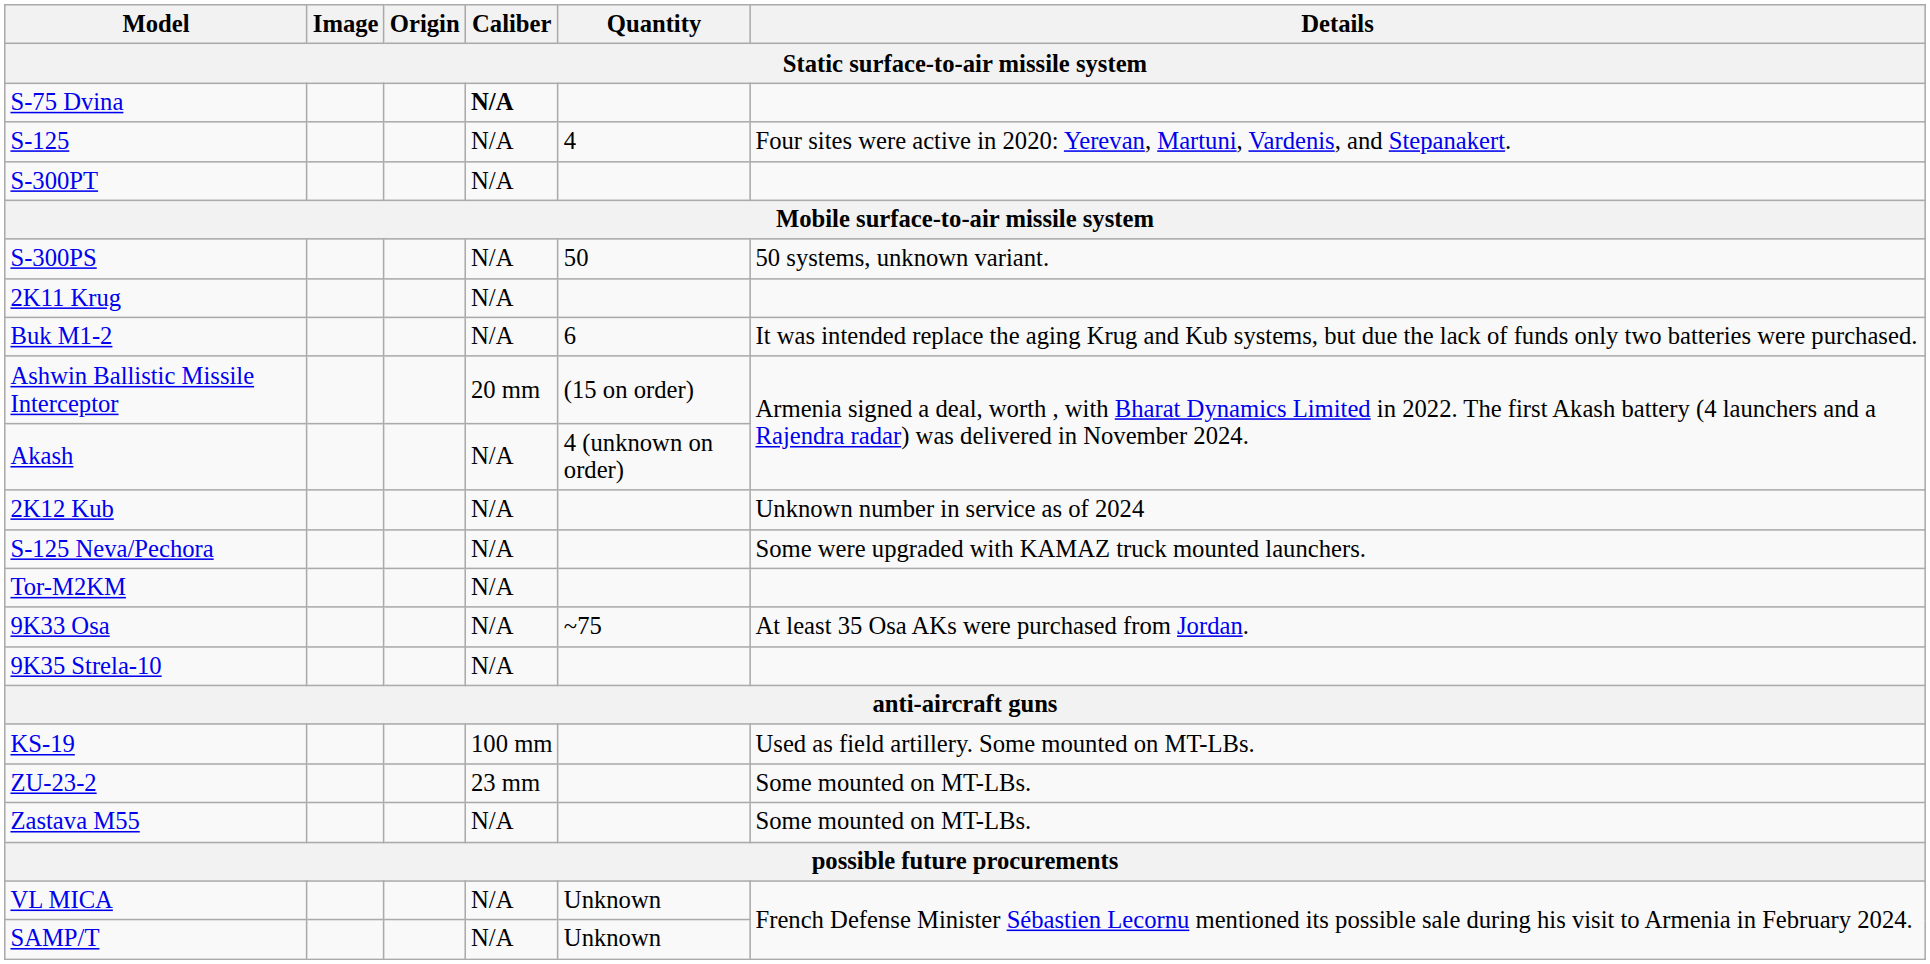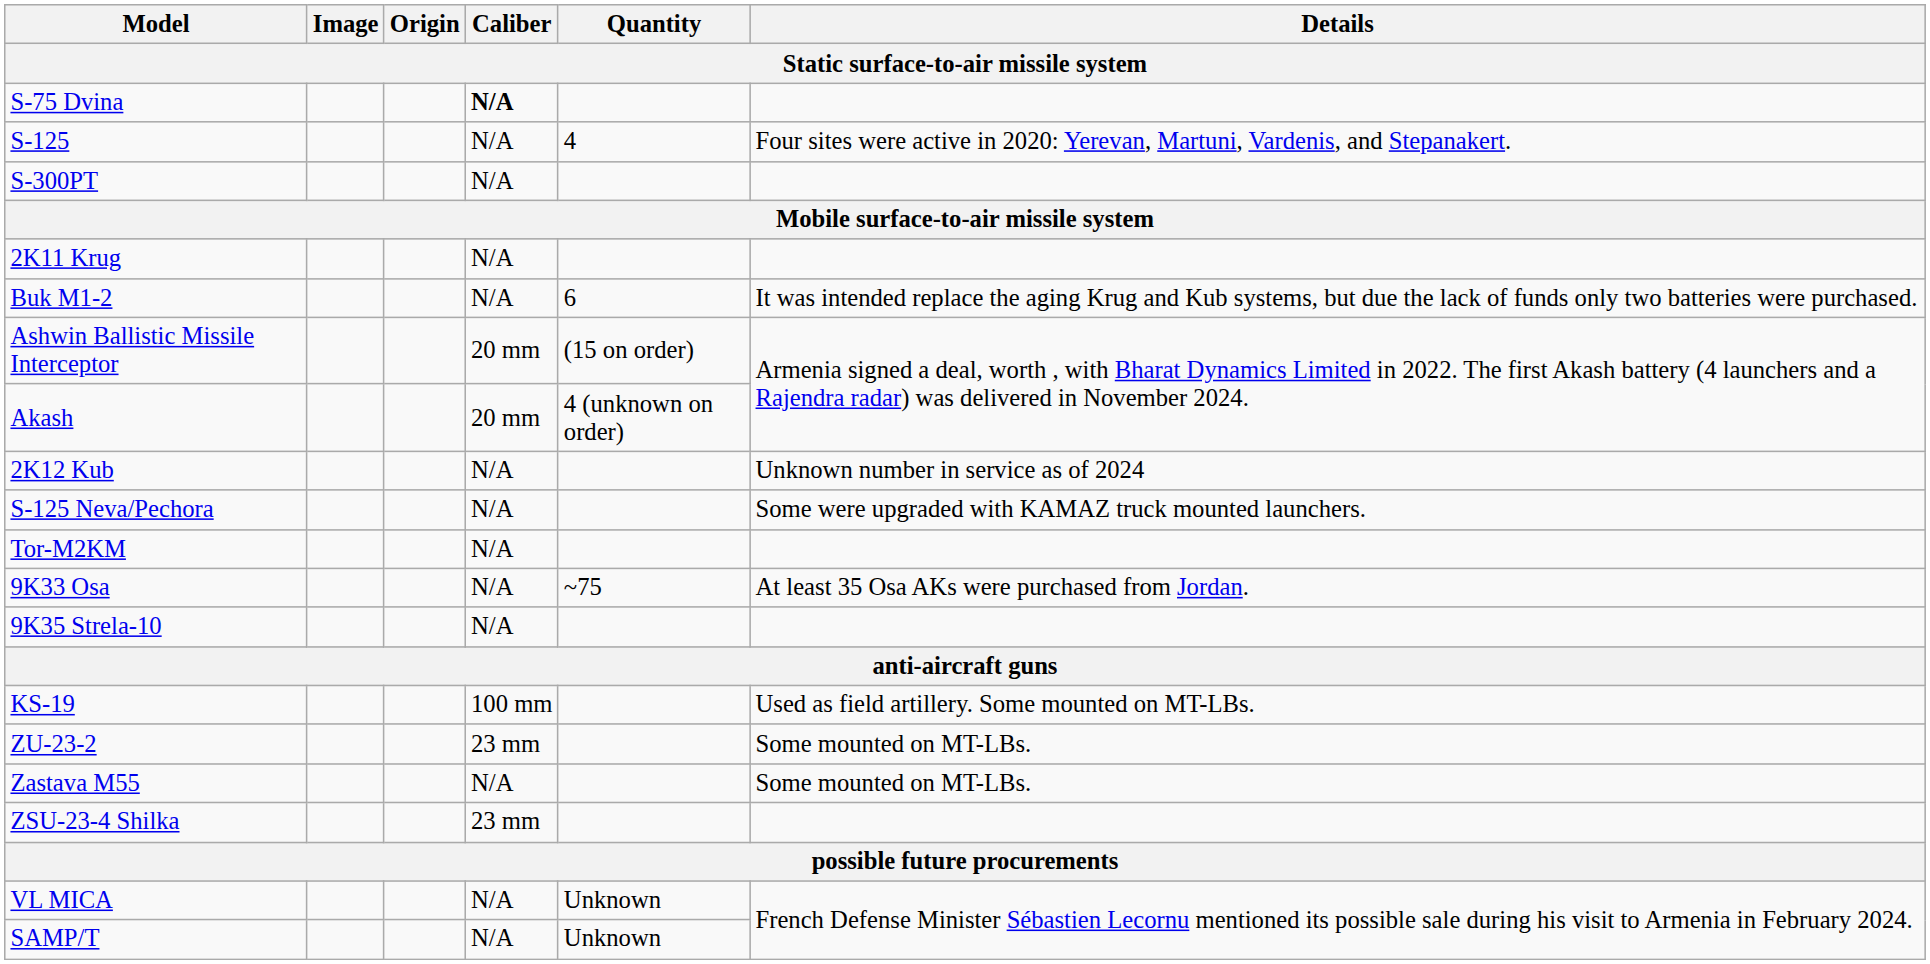- row: S-300PS | N/A | 50 | 50 systems, unknown variant.
Akash | Caliber: N/A -> 20 mm
+ row: ZSU-23-4 Shilka | 23 mm
